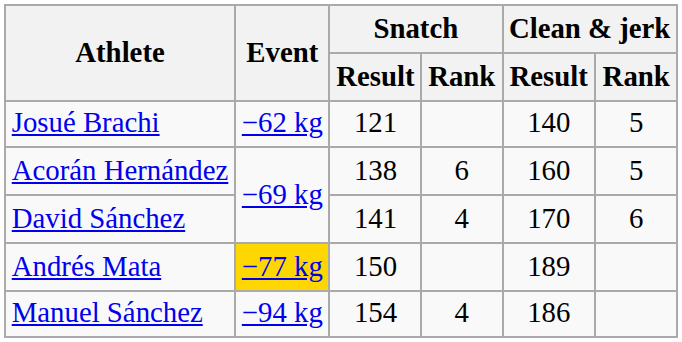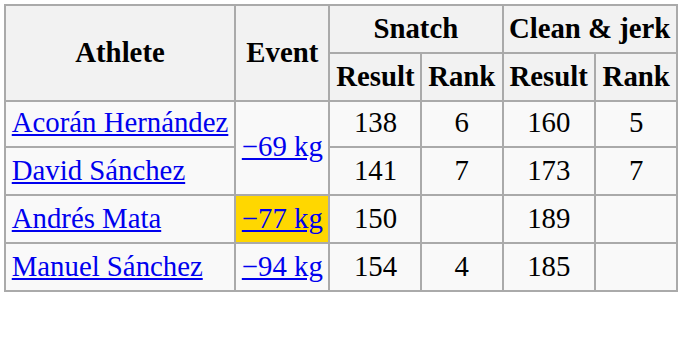- row: Josué Brachi | −62 kg | 121 | 140 | 5
David Sánchez | Snatch / Rank: 4 -> 7
David Sánchez | Clean & jerk / Result: 170 -> 173
David Sánchez | Clean & jerk / Rank: 6 -> 7
Manuel Sánchez | Clean & jerk / Result: 186 -> 185
